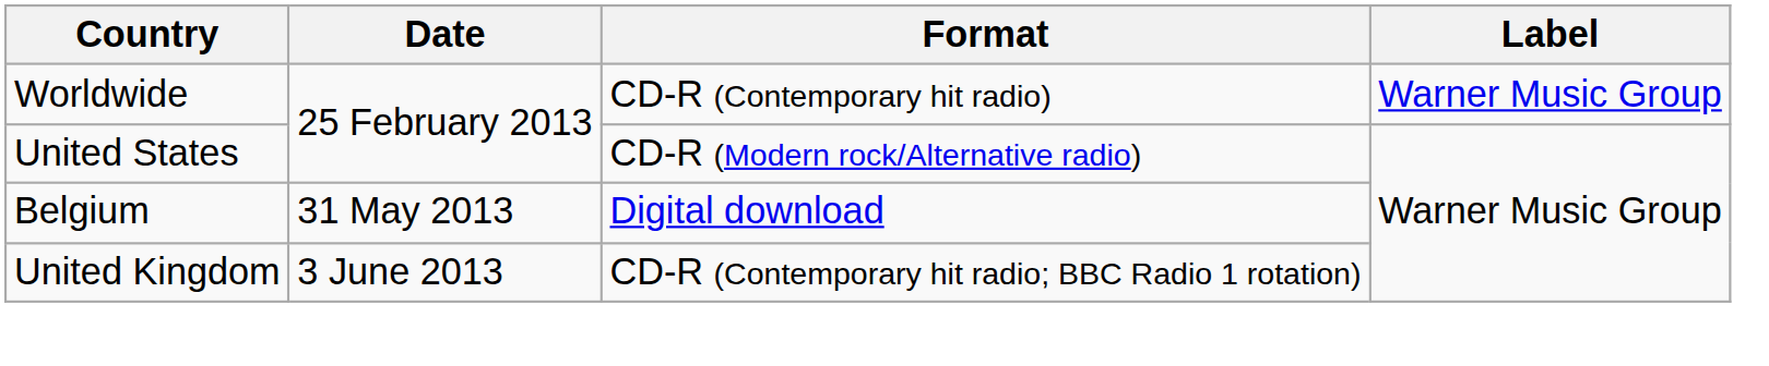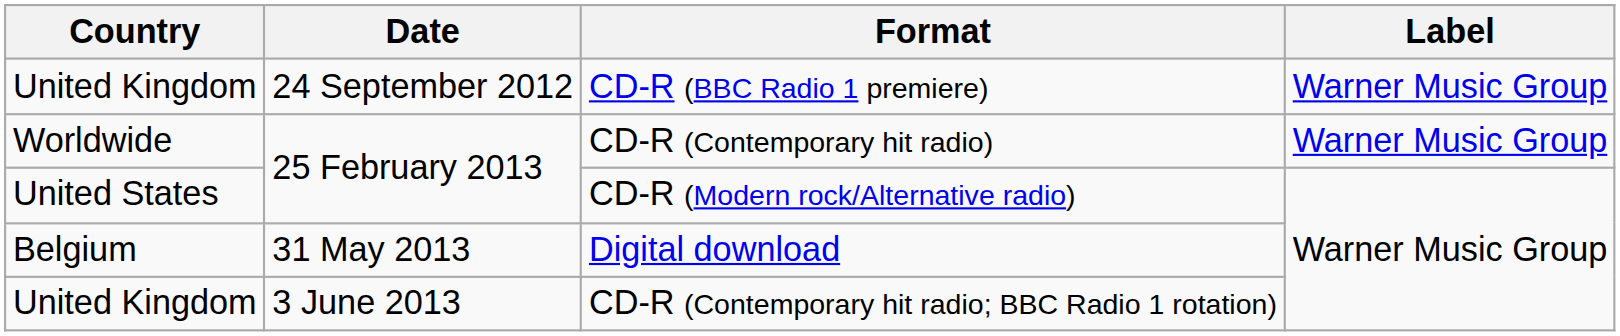+ row: United Kingdom | 24 September 2012 | CD-R (BBC Radio 1 premiere) | Warner Music Group
